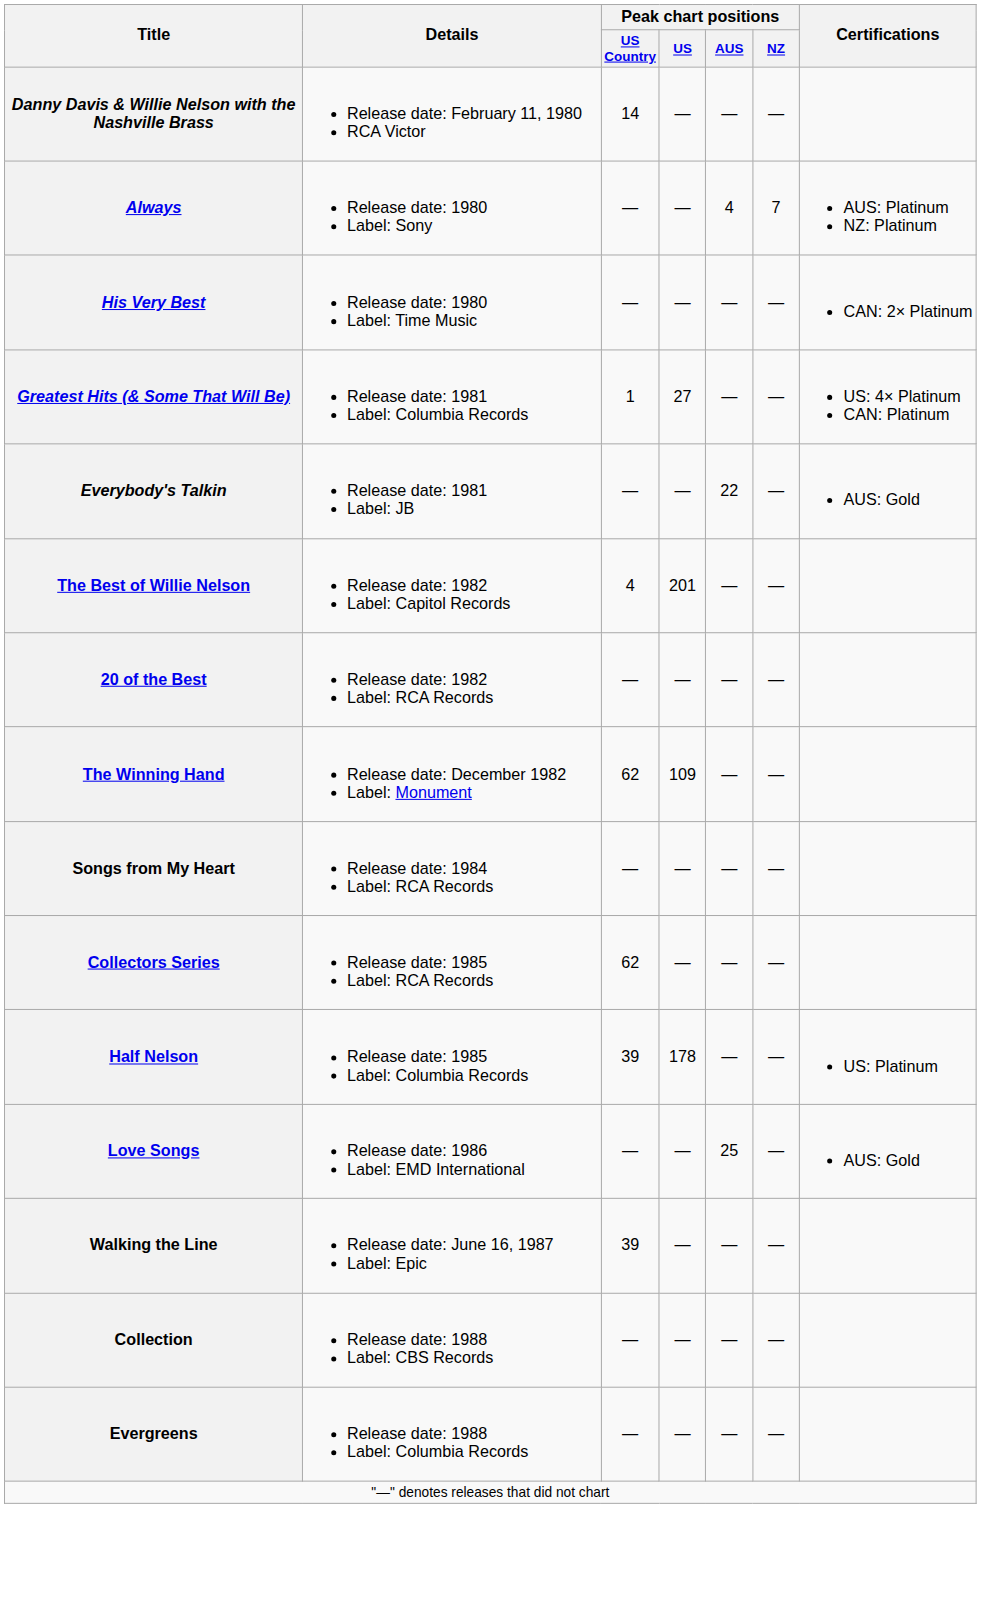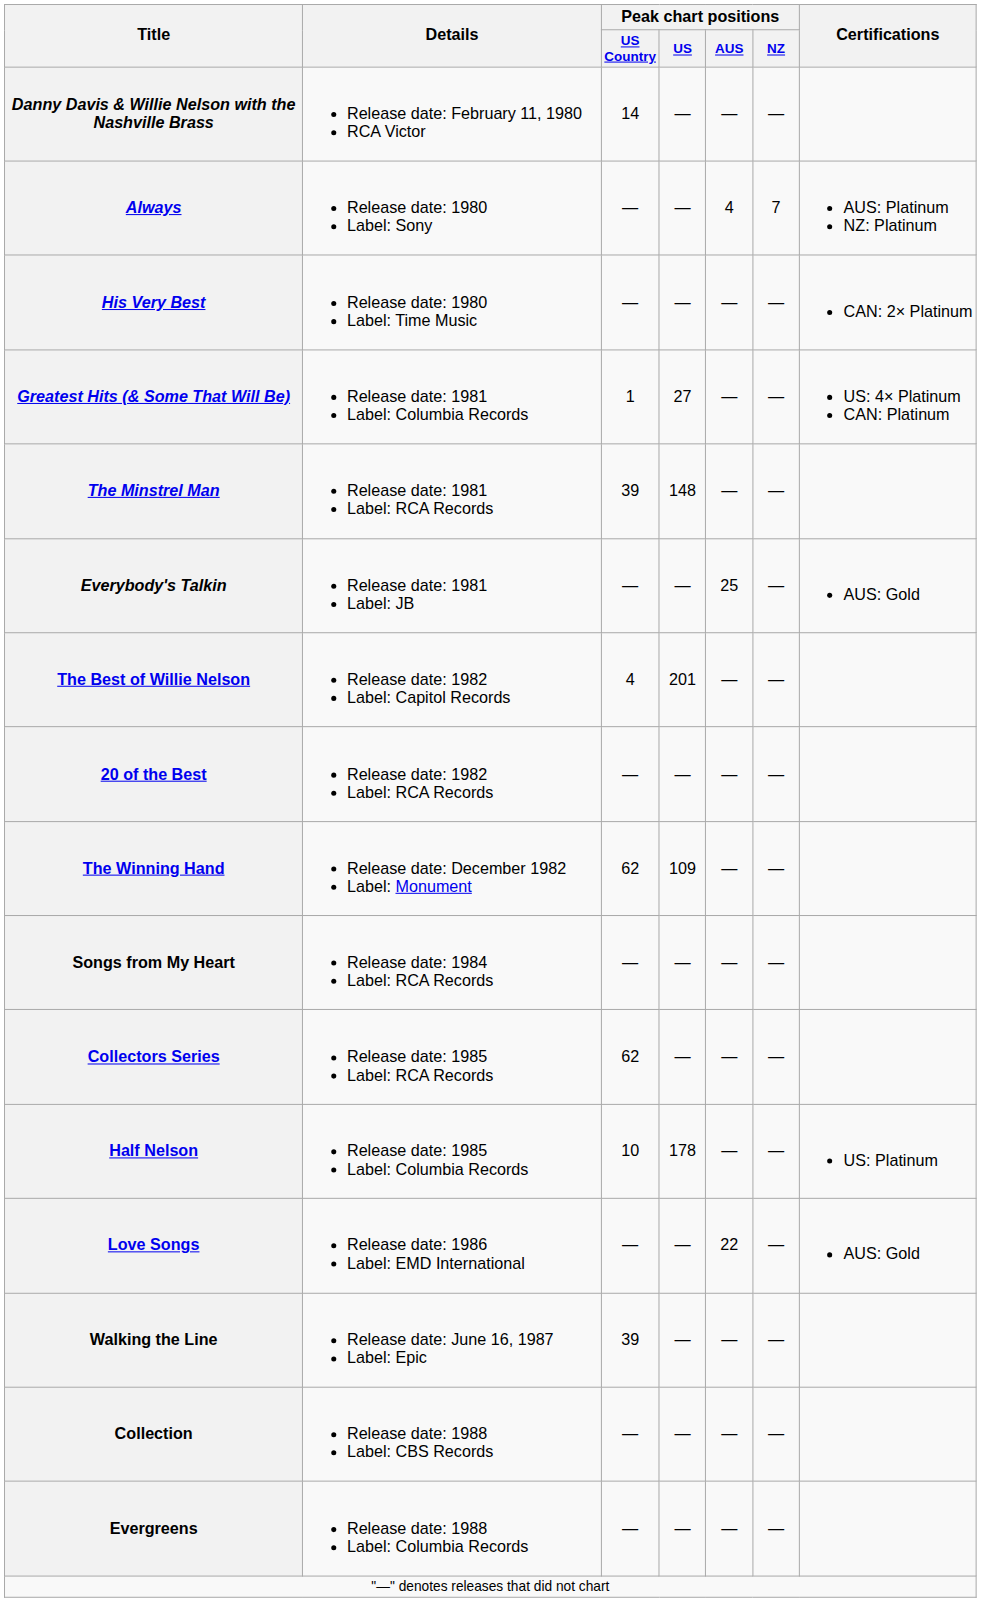+ row: The Minstrel Man | Release date: 1981 Label: RCA Records | 39 | 148 | — | —
Everybody's Talkin | Peak chart positions / AUS: 22 -> 25
Half Nelson | Peak chart positions / US Country: 39 -> 10
Love Songs | Peak chart positions / AUS: 25 -> 22
